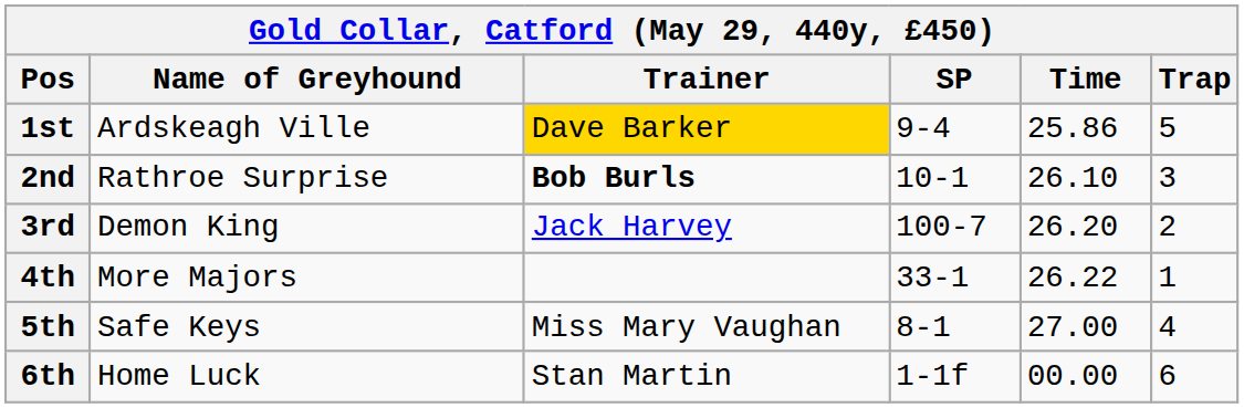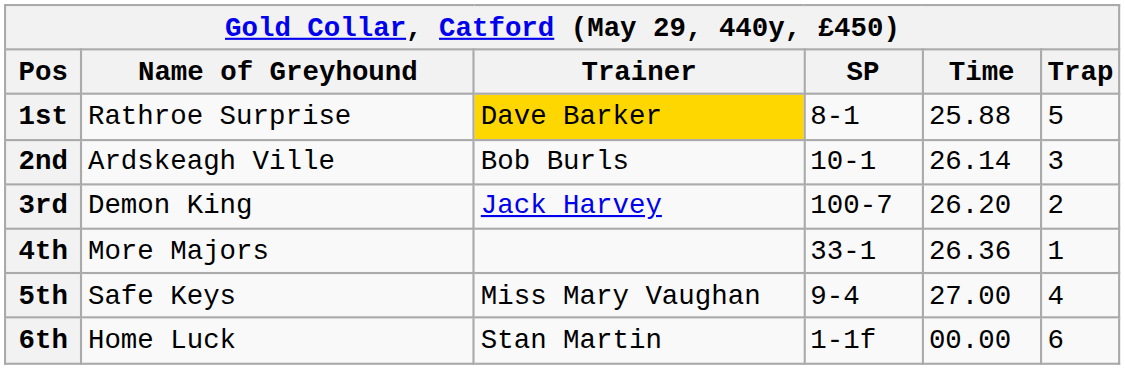1st | Name of Greyhound: Ardskeagh Ville -> Rathroe Surprise
1st | SP: 9-4 -> 8-1
1st | Time: 25.86 -> 25.88
2nd | Name of Greyhound: Rathroe Surprise -> Ardskeagh Ville
2nd | Trainer: bold -> normal
2nd | Time: 26.10 -> 26.14
4th | Time: 26.22 -> 26.36
5th | SP: 8-1 -> 9-4
